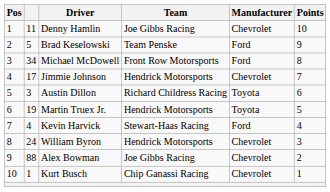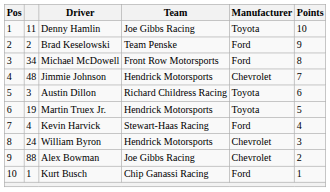Denny Hamlin | Manufacturer: Chevrolet -> Toyota
Brad Keselowski | column 2: 5 -> 2
Jimmie Johnson | column 2: 17 -> 48
Kurt Busch | Manufacturer: Chevrolet -> Ford
